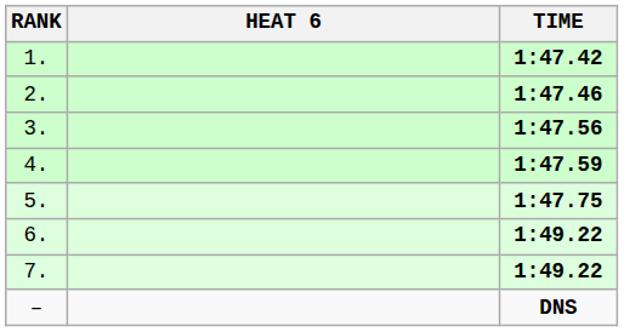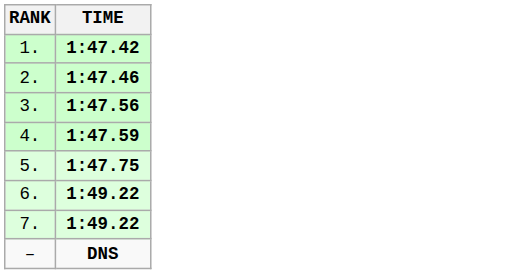- column: HEAT 6
